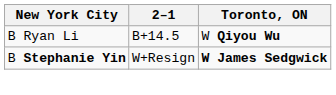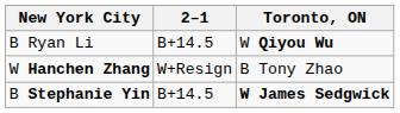+ row: W Hanchen Zhang | W+Resign | B Tony Zhao
B Stephanie Yin | 2–1: W+Resign -> B+14.5
